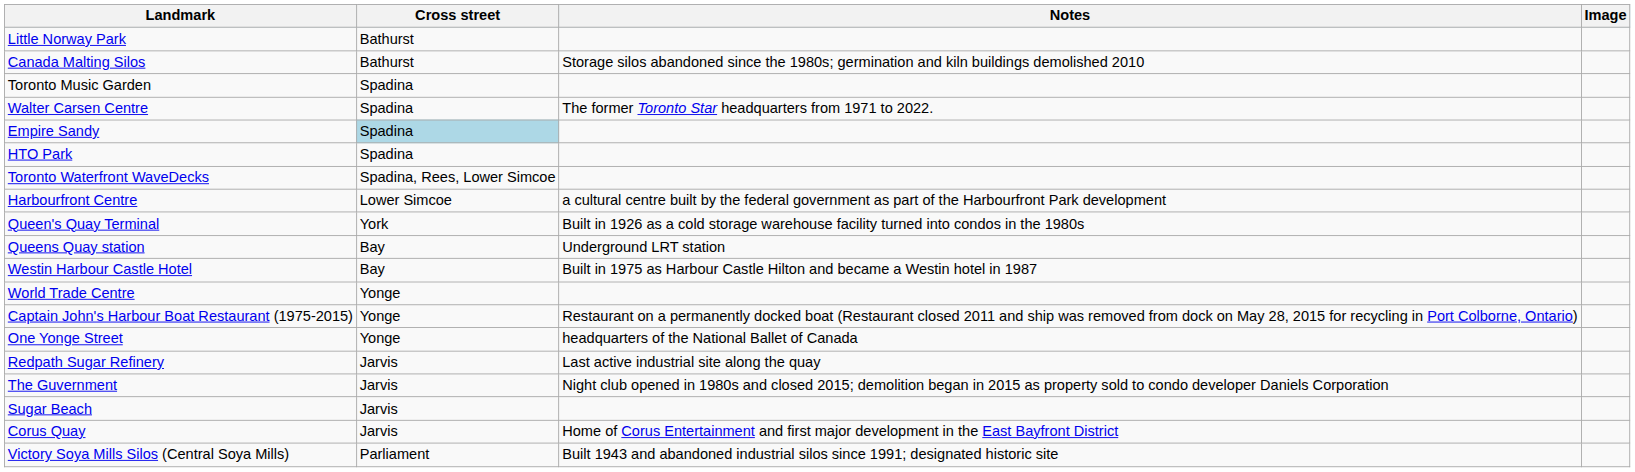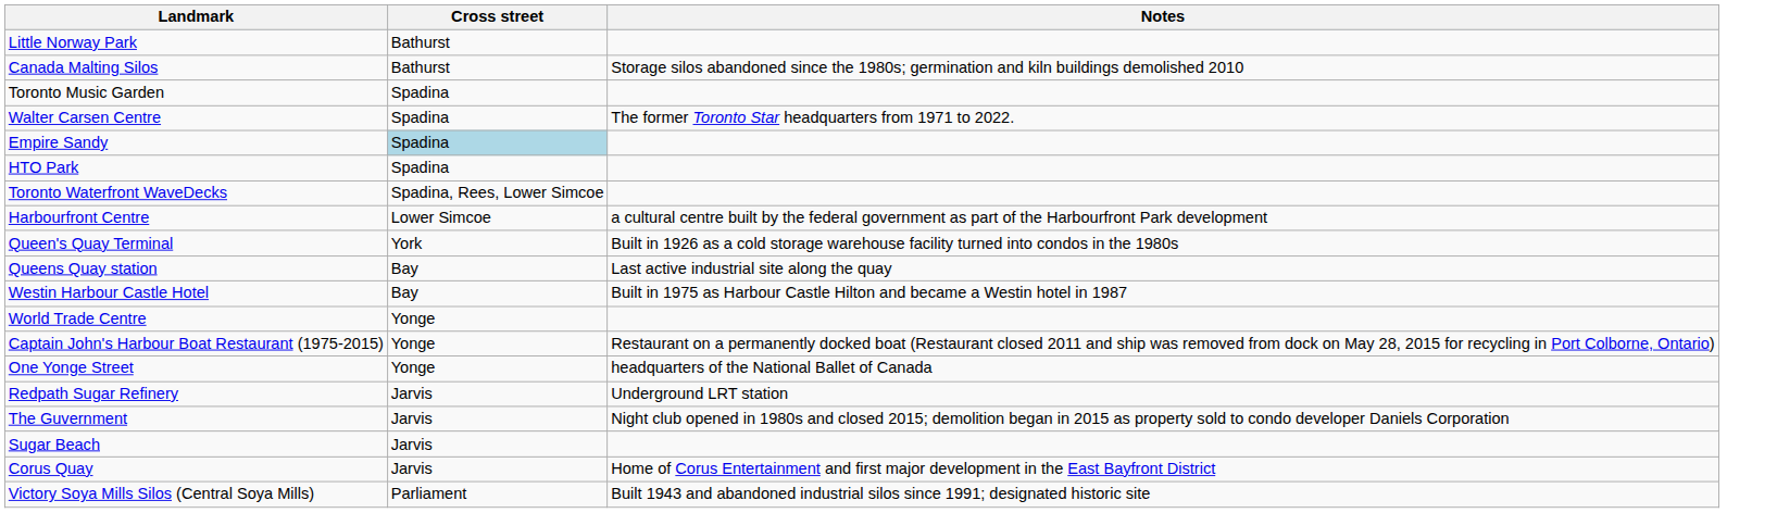- column: Image
Queens Quay station | Notes: Underground LRT station -> Last active industrial site along the quay
Redpath Sugar Refinery | Notes: Last active industrial site along the quay -> Underground LRT station
